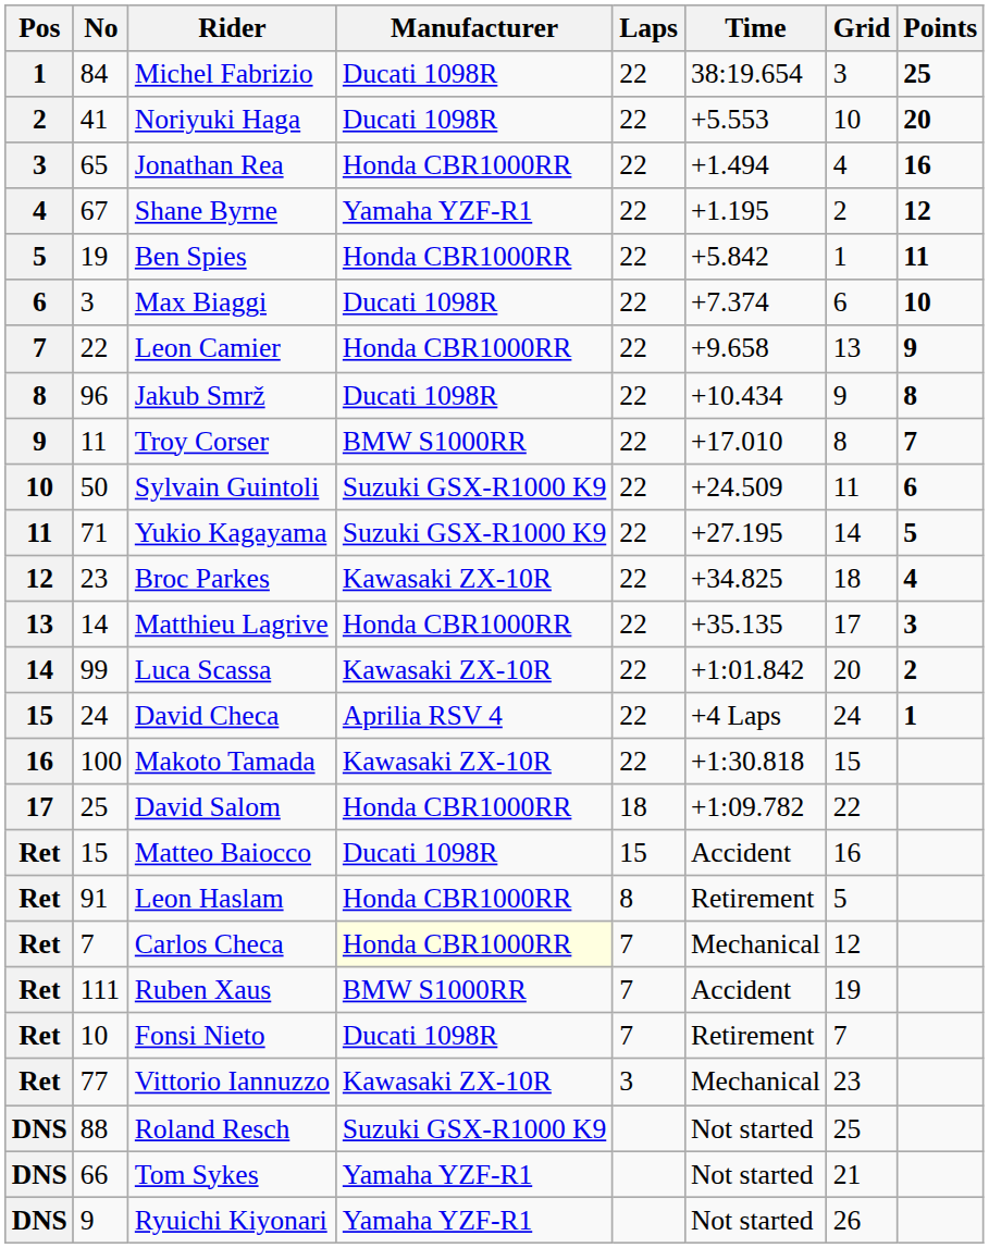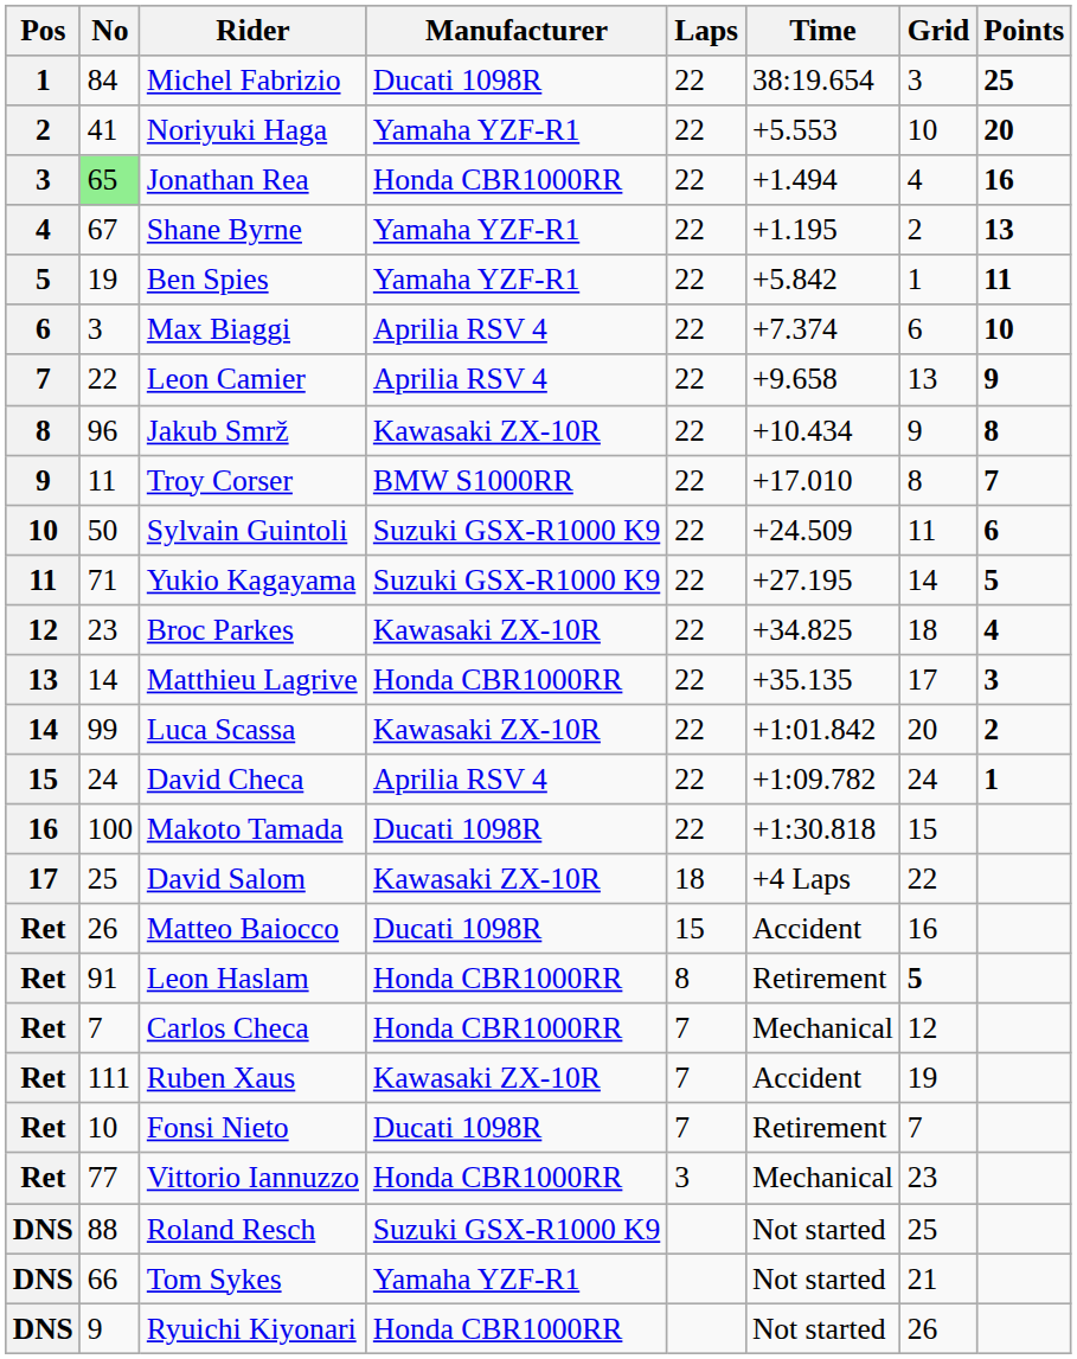Noriyuki Haga | Manufacturer: Ducati 1098R -> Yamaha YZF-R1
Jonathan Rea | No: no background -> lightgreen background
Shane Byrne | Points: 12 -> 13
Ben Spies | Manufacturer: Honda CBR1000RR -> Yamaha YZF-R1
Max Biaggi | Manufacturer: Ducati 1098R -> Aprilia RSV 4
Leon Camier | Manufacturer: Honda CBR1000RR -> Aprilia RSV 4
Jakub Smrž | Manufacturer: Ducati 1098R -> Kawasaki ZX-10R
David Checa | Time: +4 Laps -> +1:09.782
Makoto Tamada | Manufacturer: Kawasaki ZX-10R -> Ducati 1098R
David Salom | Manufacturer: Honda CBR1000RR -> Kawasaki ZX-10R
David Salom | Time: +1:09.782 -> +4 Laps
Matteo Baiocco | No: 15 -> 26
Leon Haslam | Grid: normal -> bold
Carlos Checa | Manufacturer: lightyellow background -> no background
Ruben Xaus | Manufacturer: BMW S1000RR -> Kawasaki ZX-10R
Vittorio Iannuzzo | Manufacturer: Kawasaki ZX-10R -> Honda CBR1000RR
Ryuichi Kiyonari | Manufacturer: Yamaha YZF-R1 -> Honda CBR1000RR
